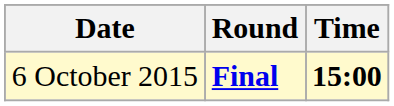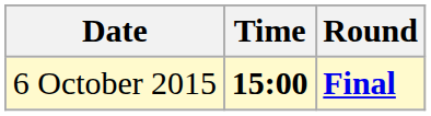columns swapped: Time <-> Round
